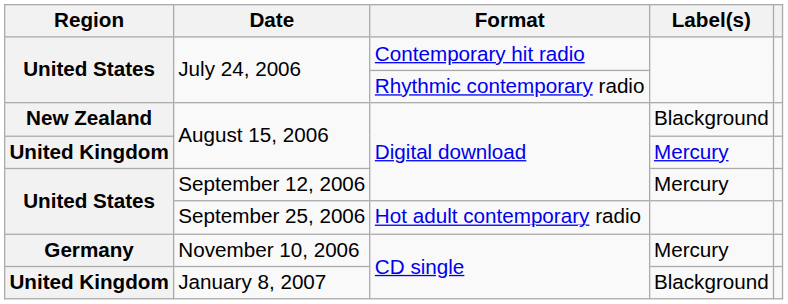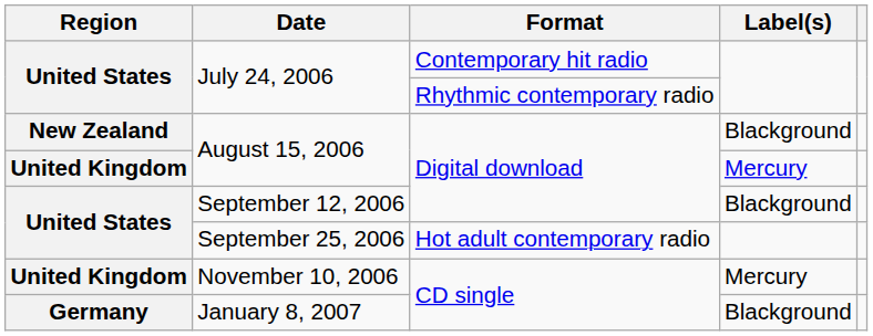September 12, 2006 | Label(s): Mercury -> Blackground
November 10, 2006 | Region: Germany -> United Kingdom
January 8, 2007 | Region: United Kingdom -> Germany
